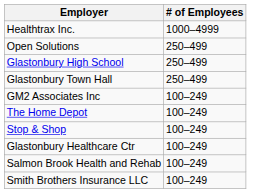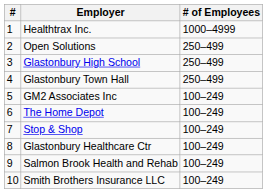+ column: # | 1 | 2 | 3 | 4 | 5 | 6 | 7 | 8 | 9 | 10
